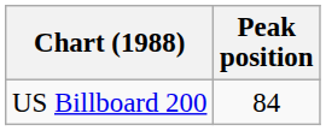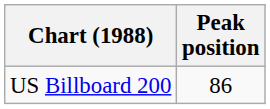US Billboard 200 | Peak position: 84 -> 86
